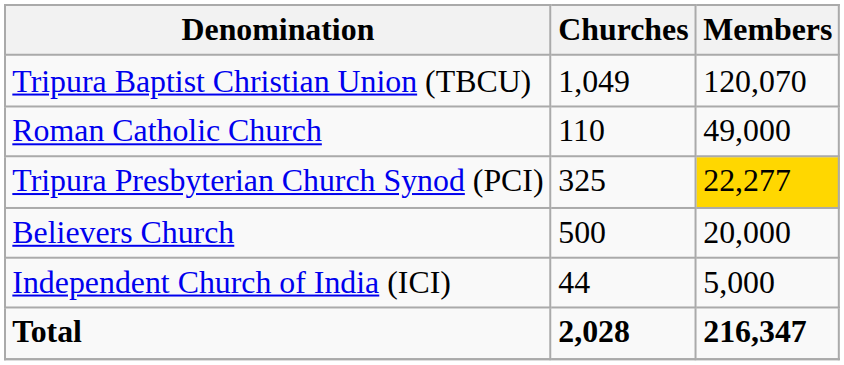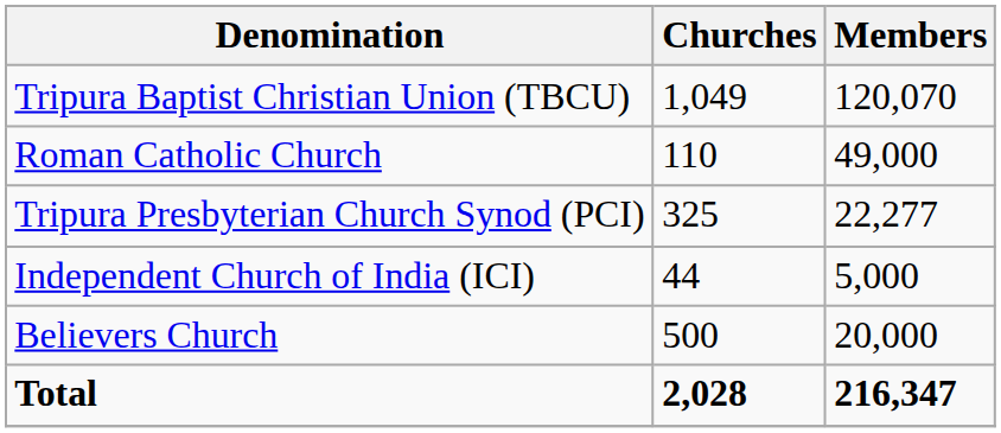Tripura Presbyterian Church Synod (PCI) | Members: gold background -> no background
rows swapped: Believers Church <-> Independent Church of India (ICI)
